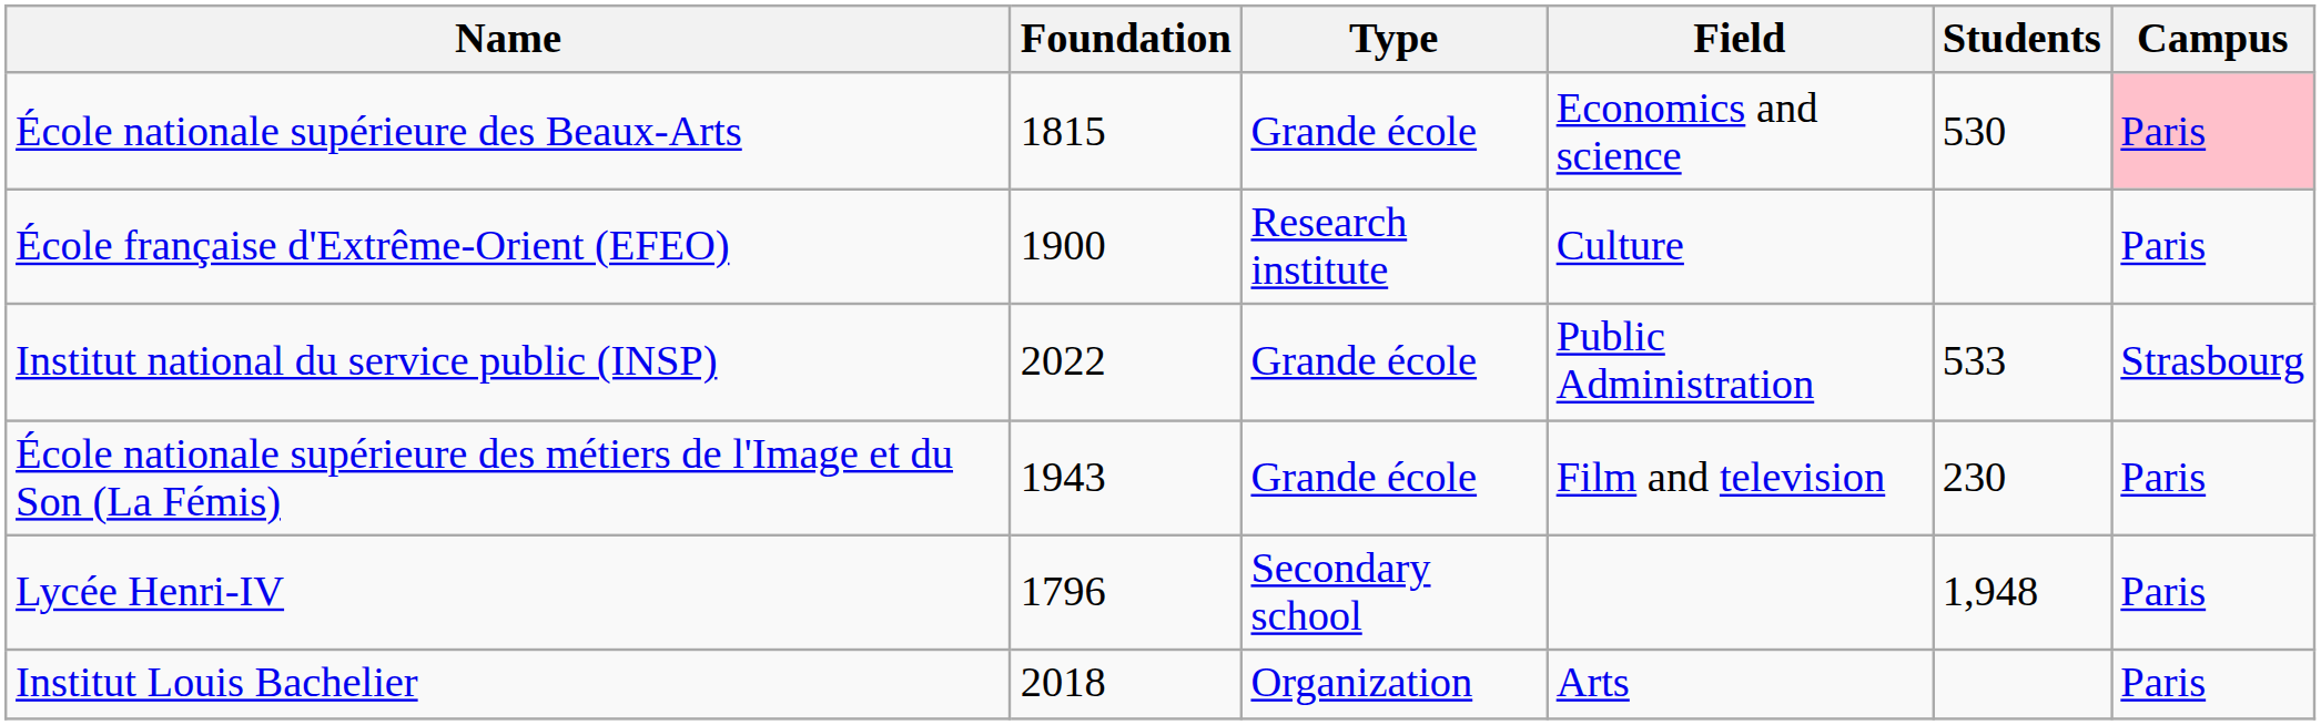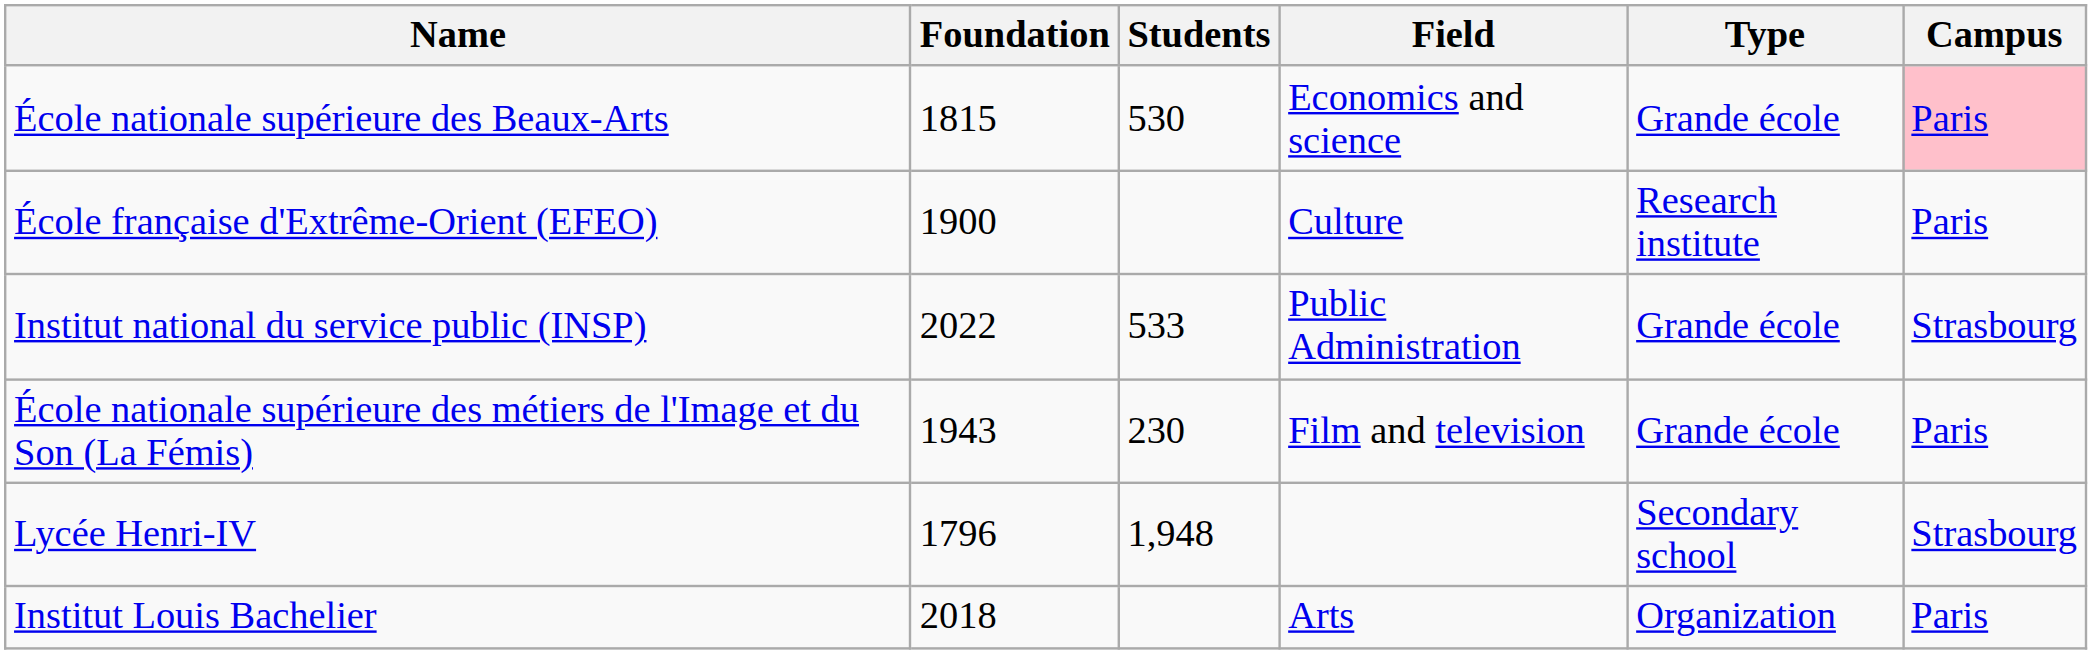columns swapped: Type <-> Students
Lycée Henri-IV | Campus: Paris -> Strasbourg
